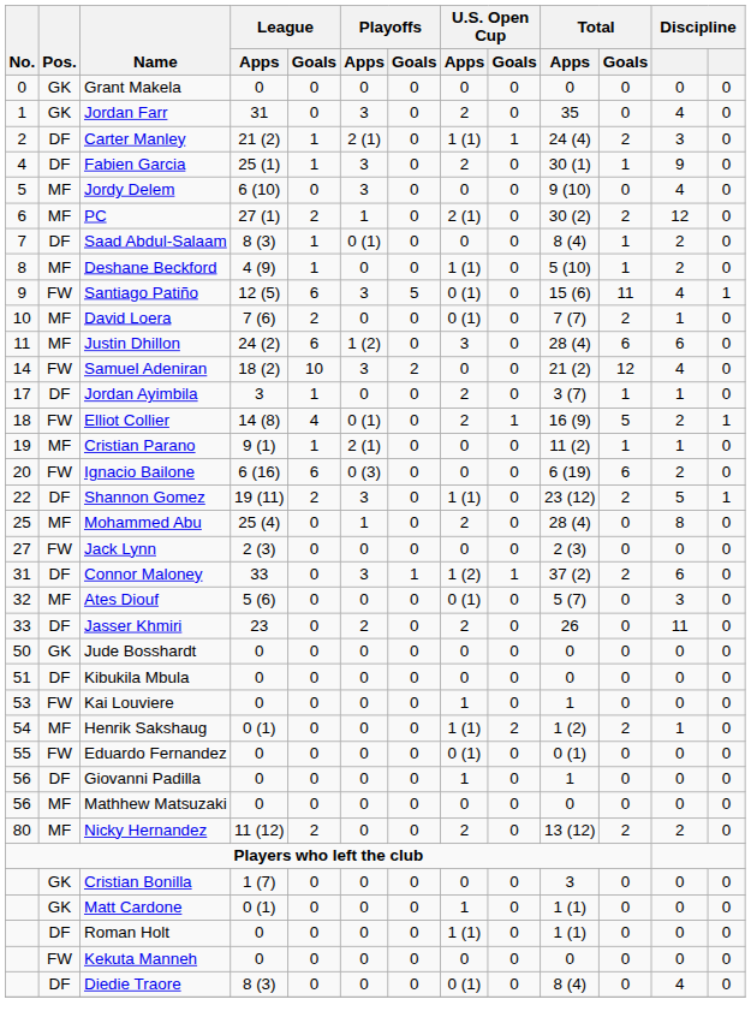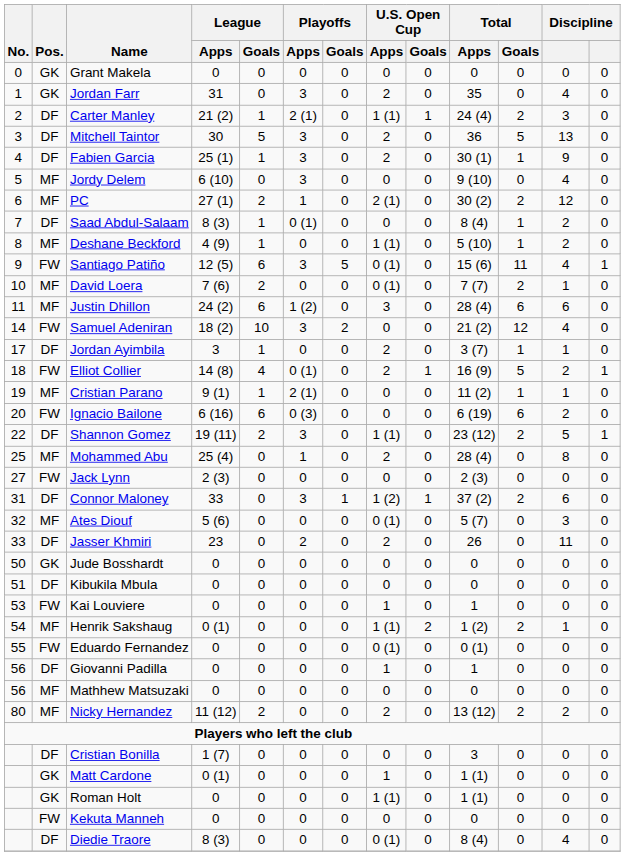+ row: 3 | DF | Mitchell Taintor | 30 | 5 | 3 | 0 | 2 | 0 | 36 | 5 | 13 | 0
Cristian Bonilla | Pos.: GK -> DF
Roman Holt | Pos.: DF -> GK
